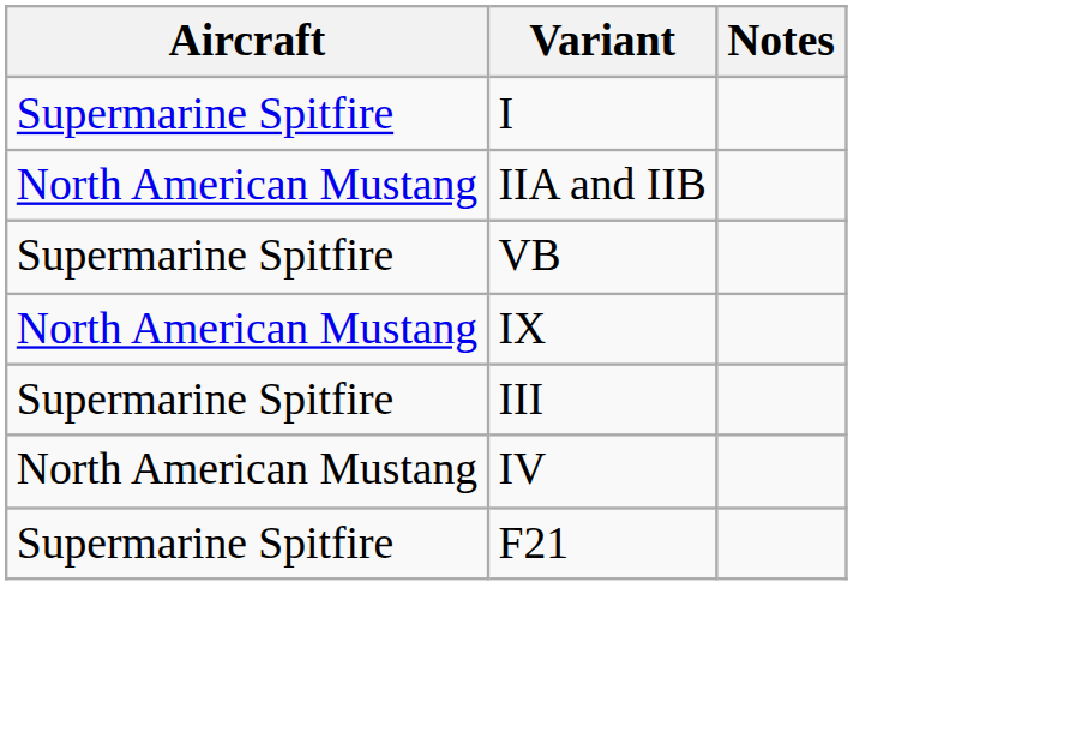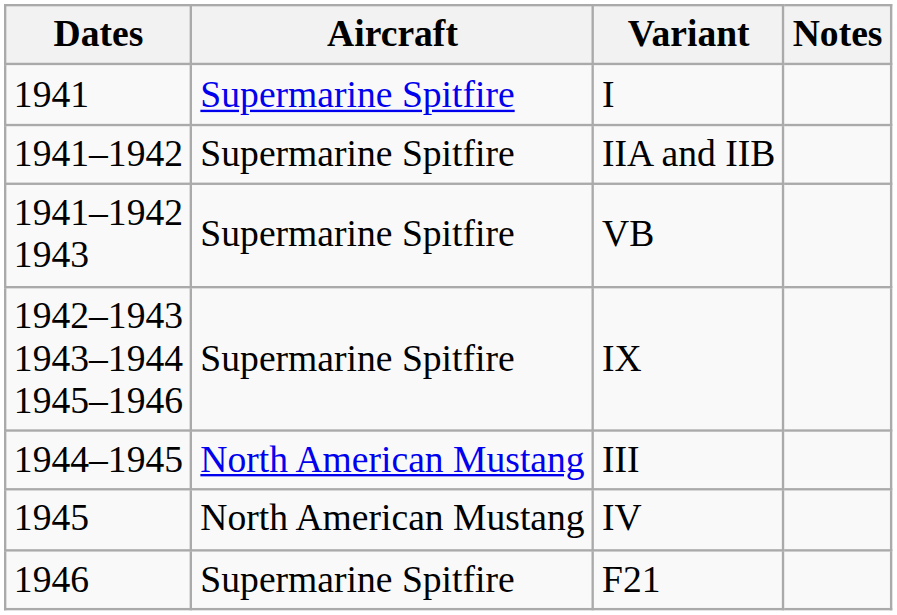+ column: Dates | 1941 | 1941–1942 | 1941–1942 1943 | 1942–1943 1943–1944 1945–1946 | 1944–1945 | 1945 | 1946
IIA and IIB | Aircraft: North American Mustang -> Supermarine Spitfire
IX | Aircraft: North American Mustang -> Supermarine Spitfire
III | Aircraft: Supermarine Spitfire -> North American Mustang
